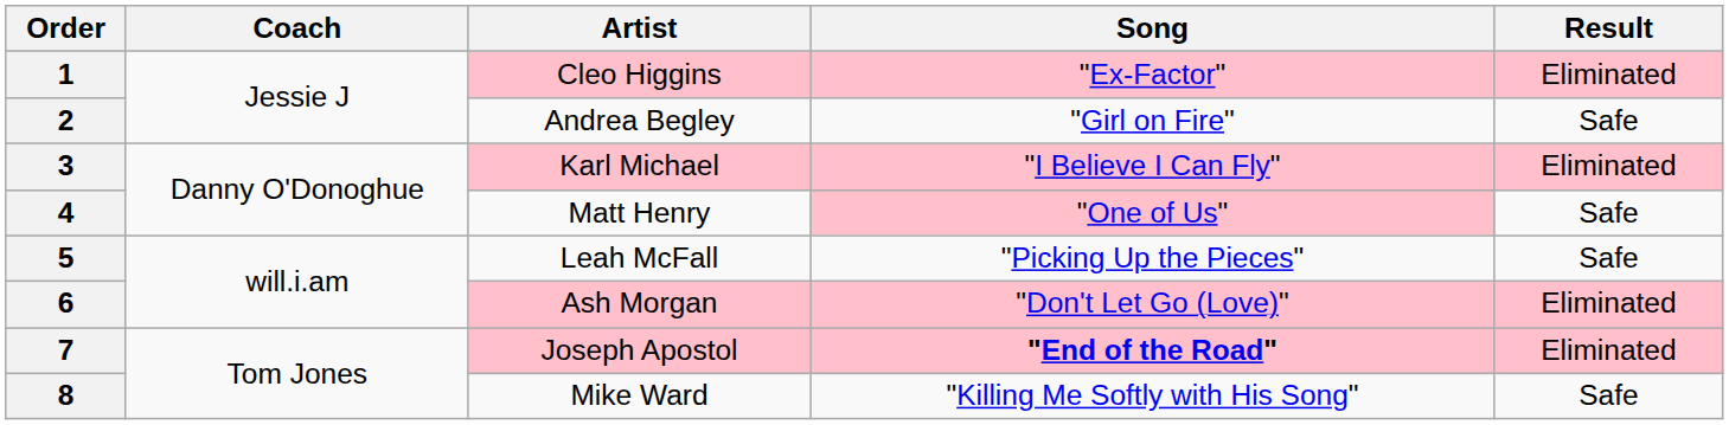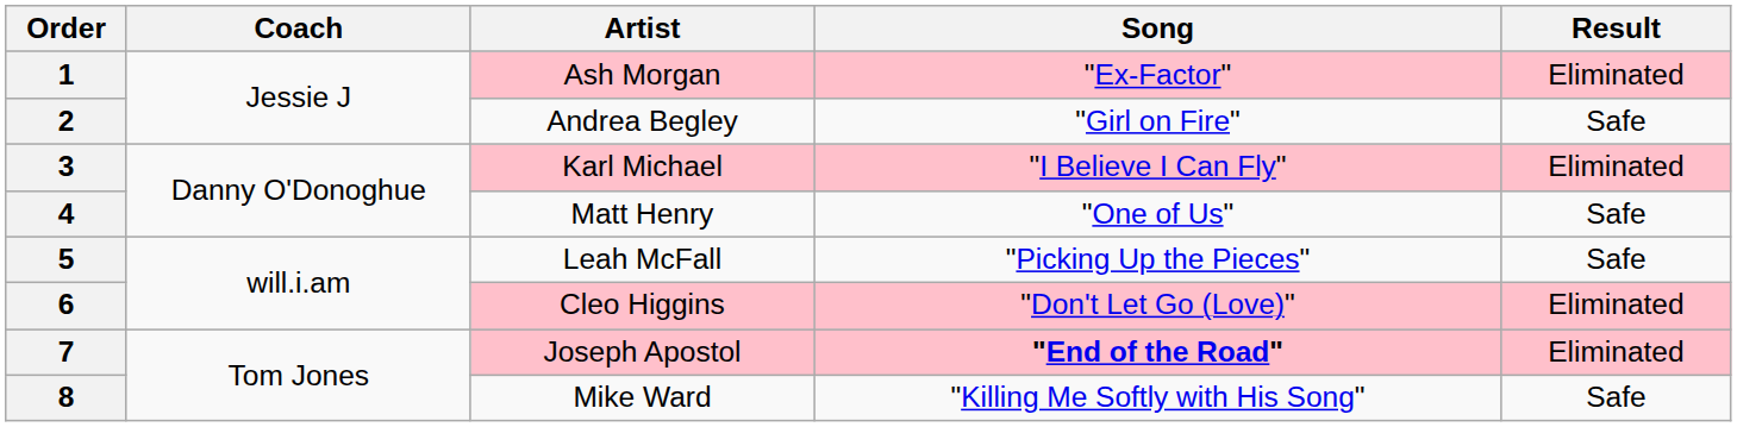1 | Artist: Cleo Higgins -> Ash Morgan
4 | Song: pink background -> no background
6 | Artist: Ash Morgan -> Cleo Higgins
